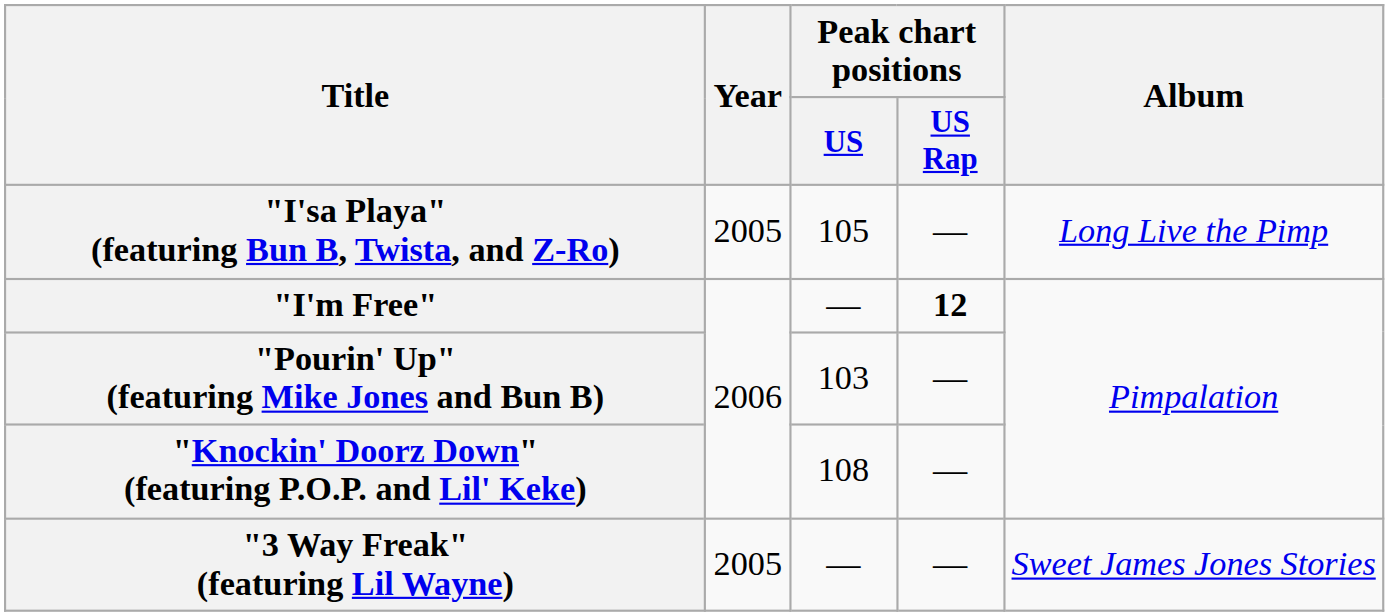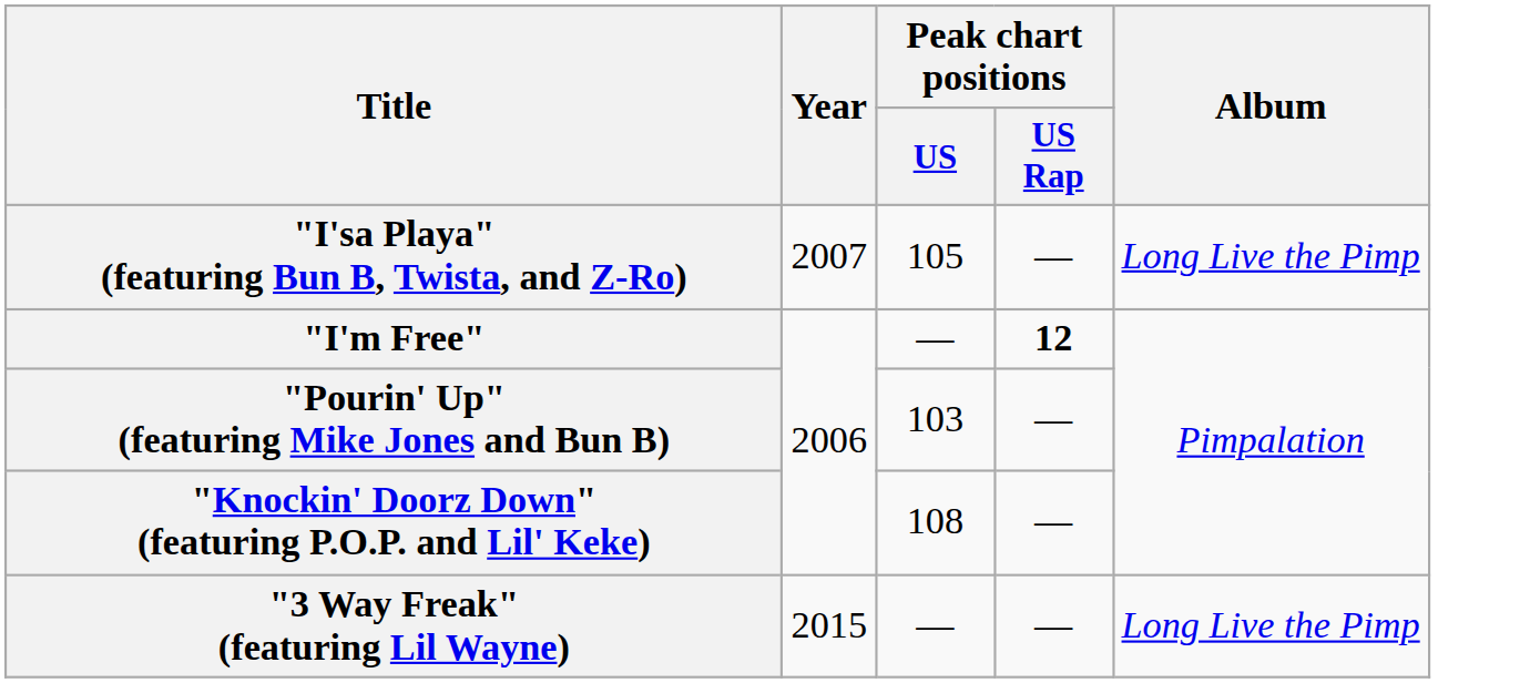"I'sa Playa" (featuring Bun B, Twista, and Z-Ro) | Year: 2005 -> 2007
"3 Way Freak" (featuring Lil Wayne) | Year: 2005 -> 2015
"3 Way Freak" (featuring Lil Wayne) | Album: Sweet James Jones Stories -> Long Live the Pimp
